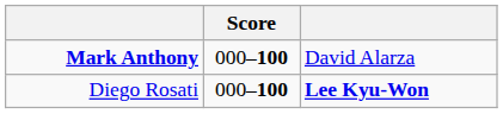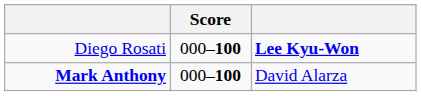rows swapped: Mark Anthony <-> Diego Rosati
